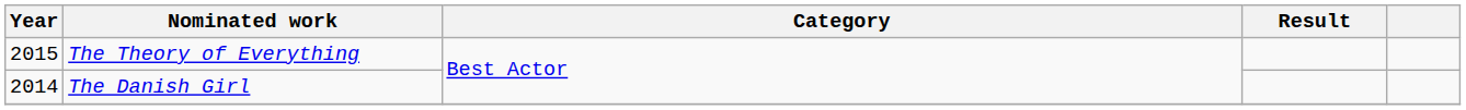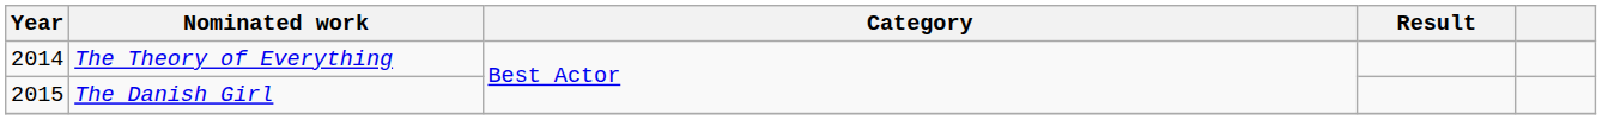The Theory of Everything | Year: 2015 -> 2014
The Danish Girl | Year: 2014 -> 2015
